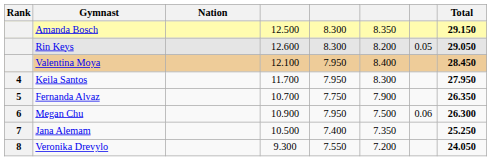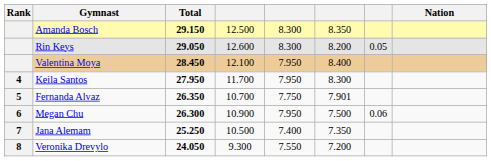columns swapped: Nation <-> Total
Fernanda Alvaz | column 6: 7.900 -> 7.901
